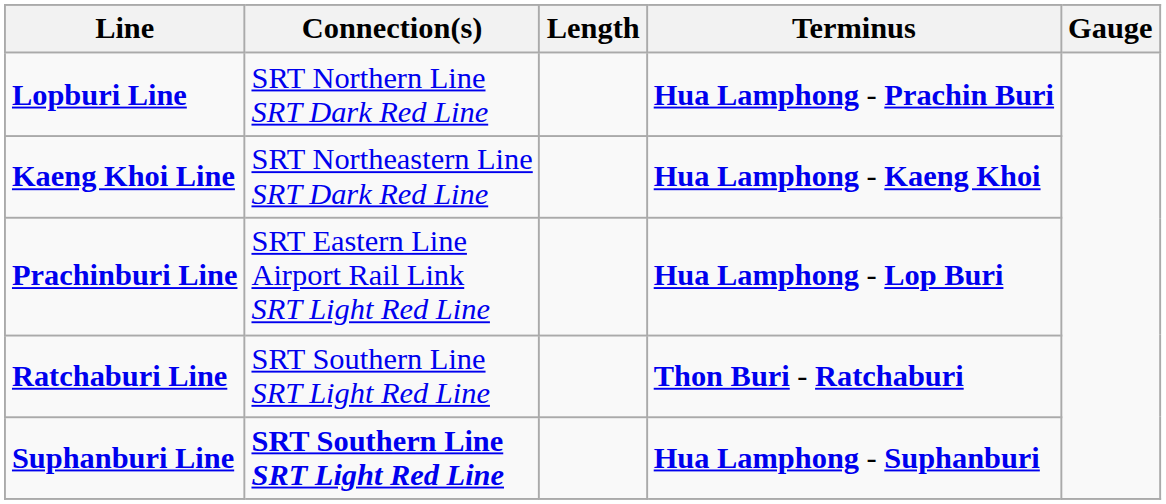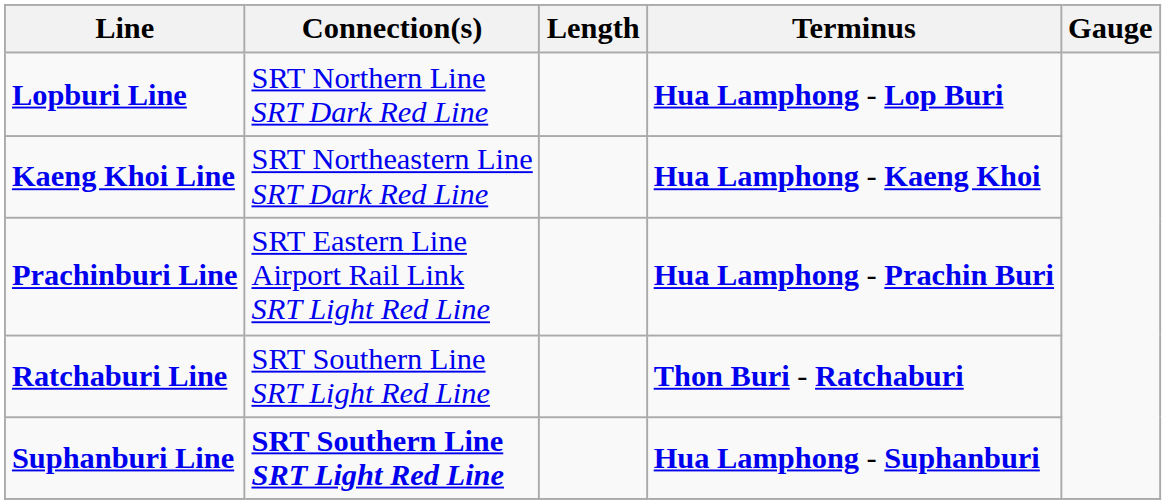Lopburi Line | Terminus: Hua Lamphong - Prachin Buri -> Hua Lamphong - Lop Buri
Prachinburi Line | Terminus: Hua Lamphong - Lop Buri -> Hua Lamphong - Prachin Buri
